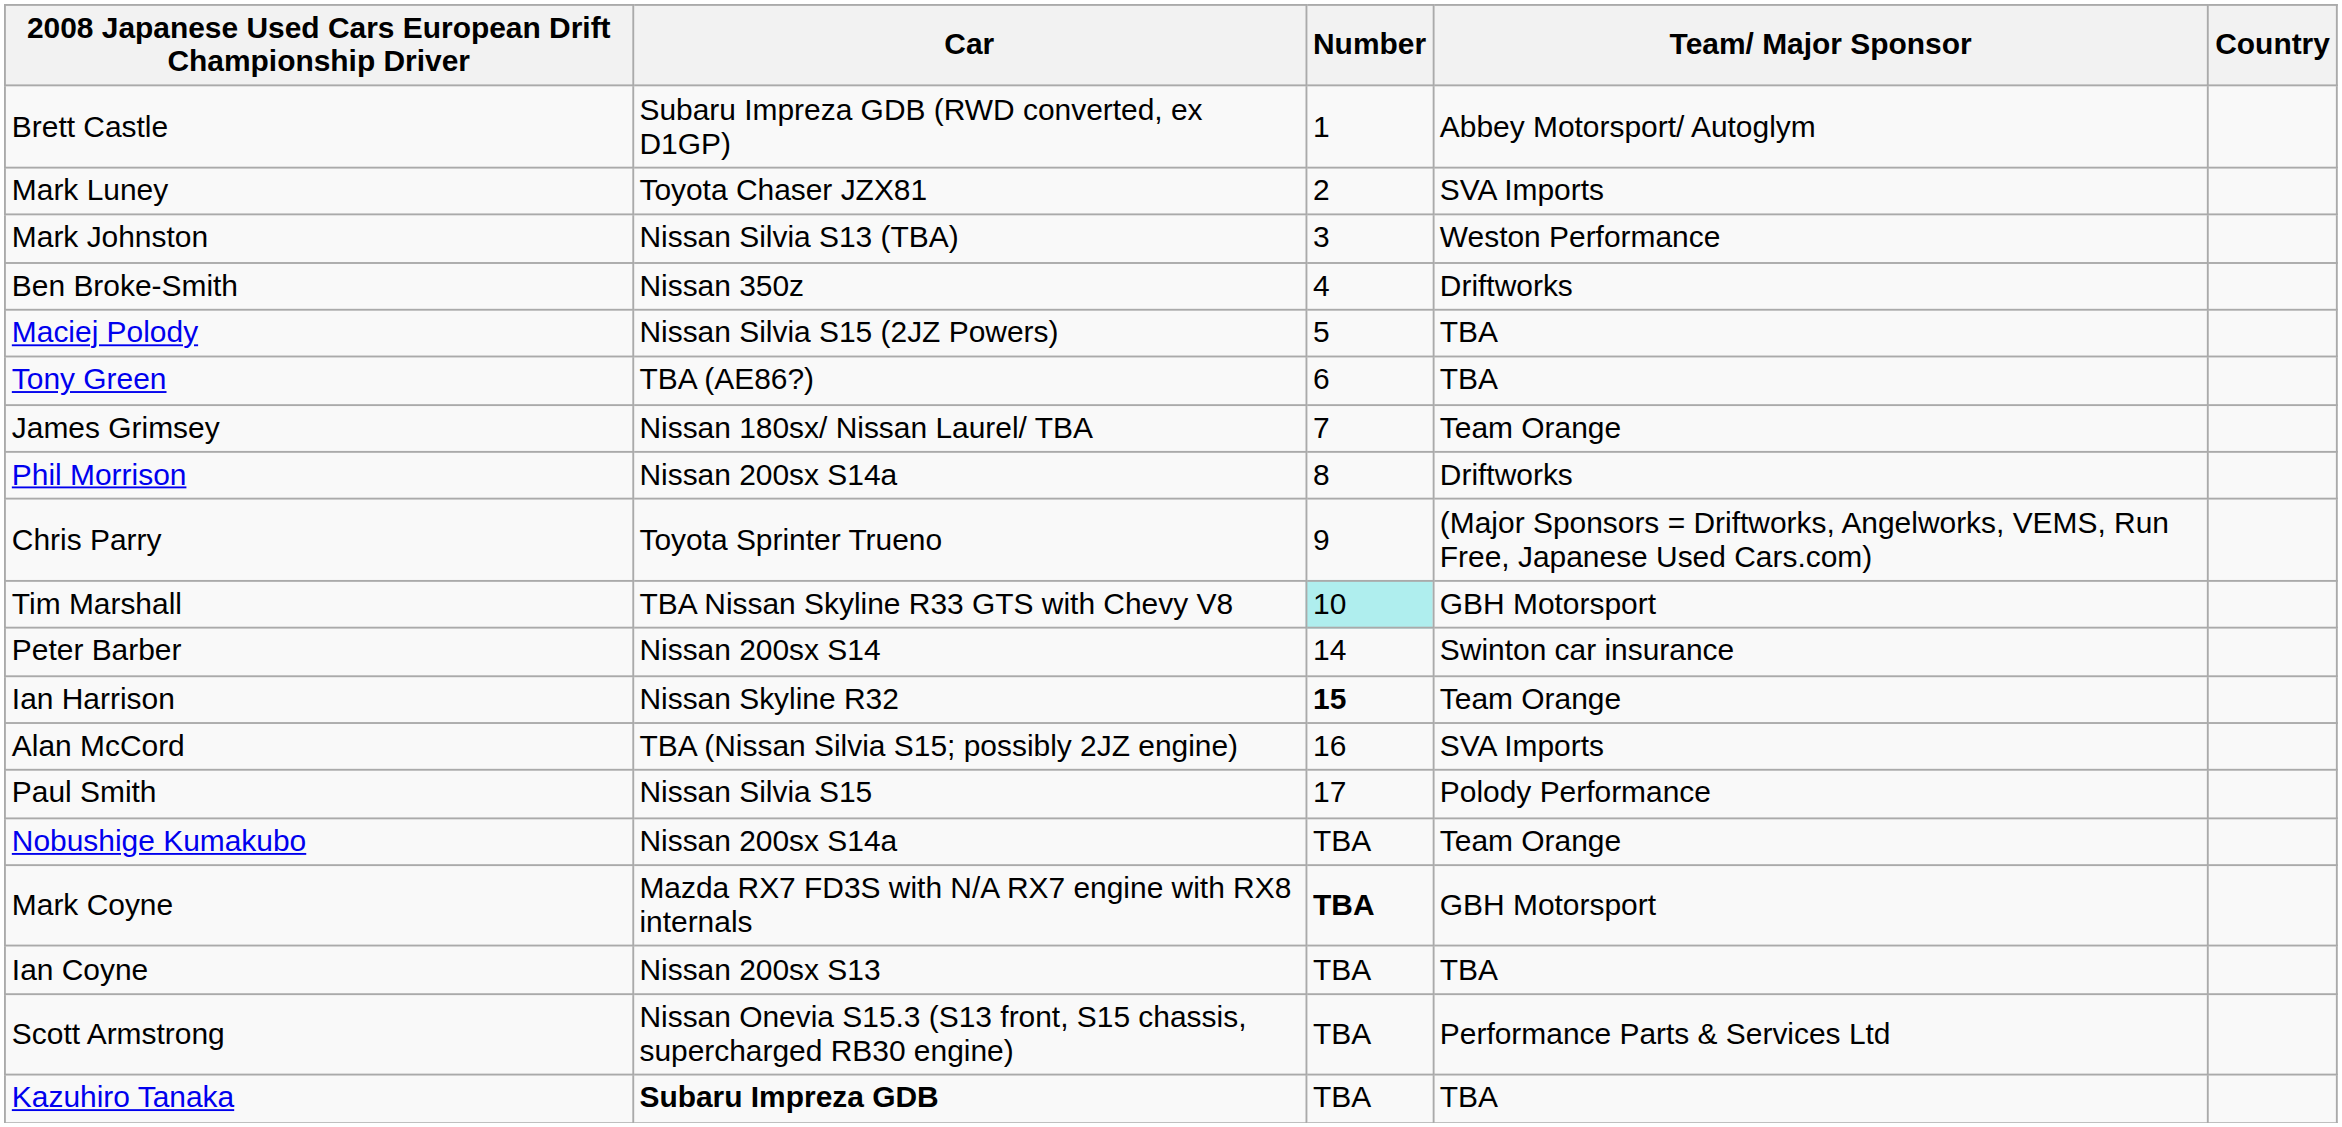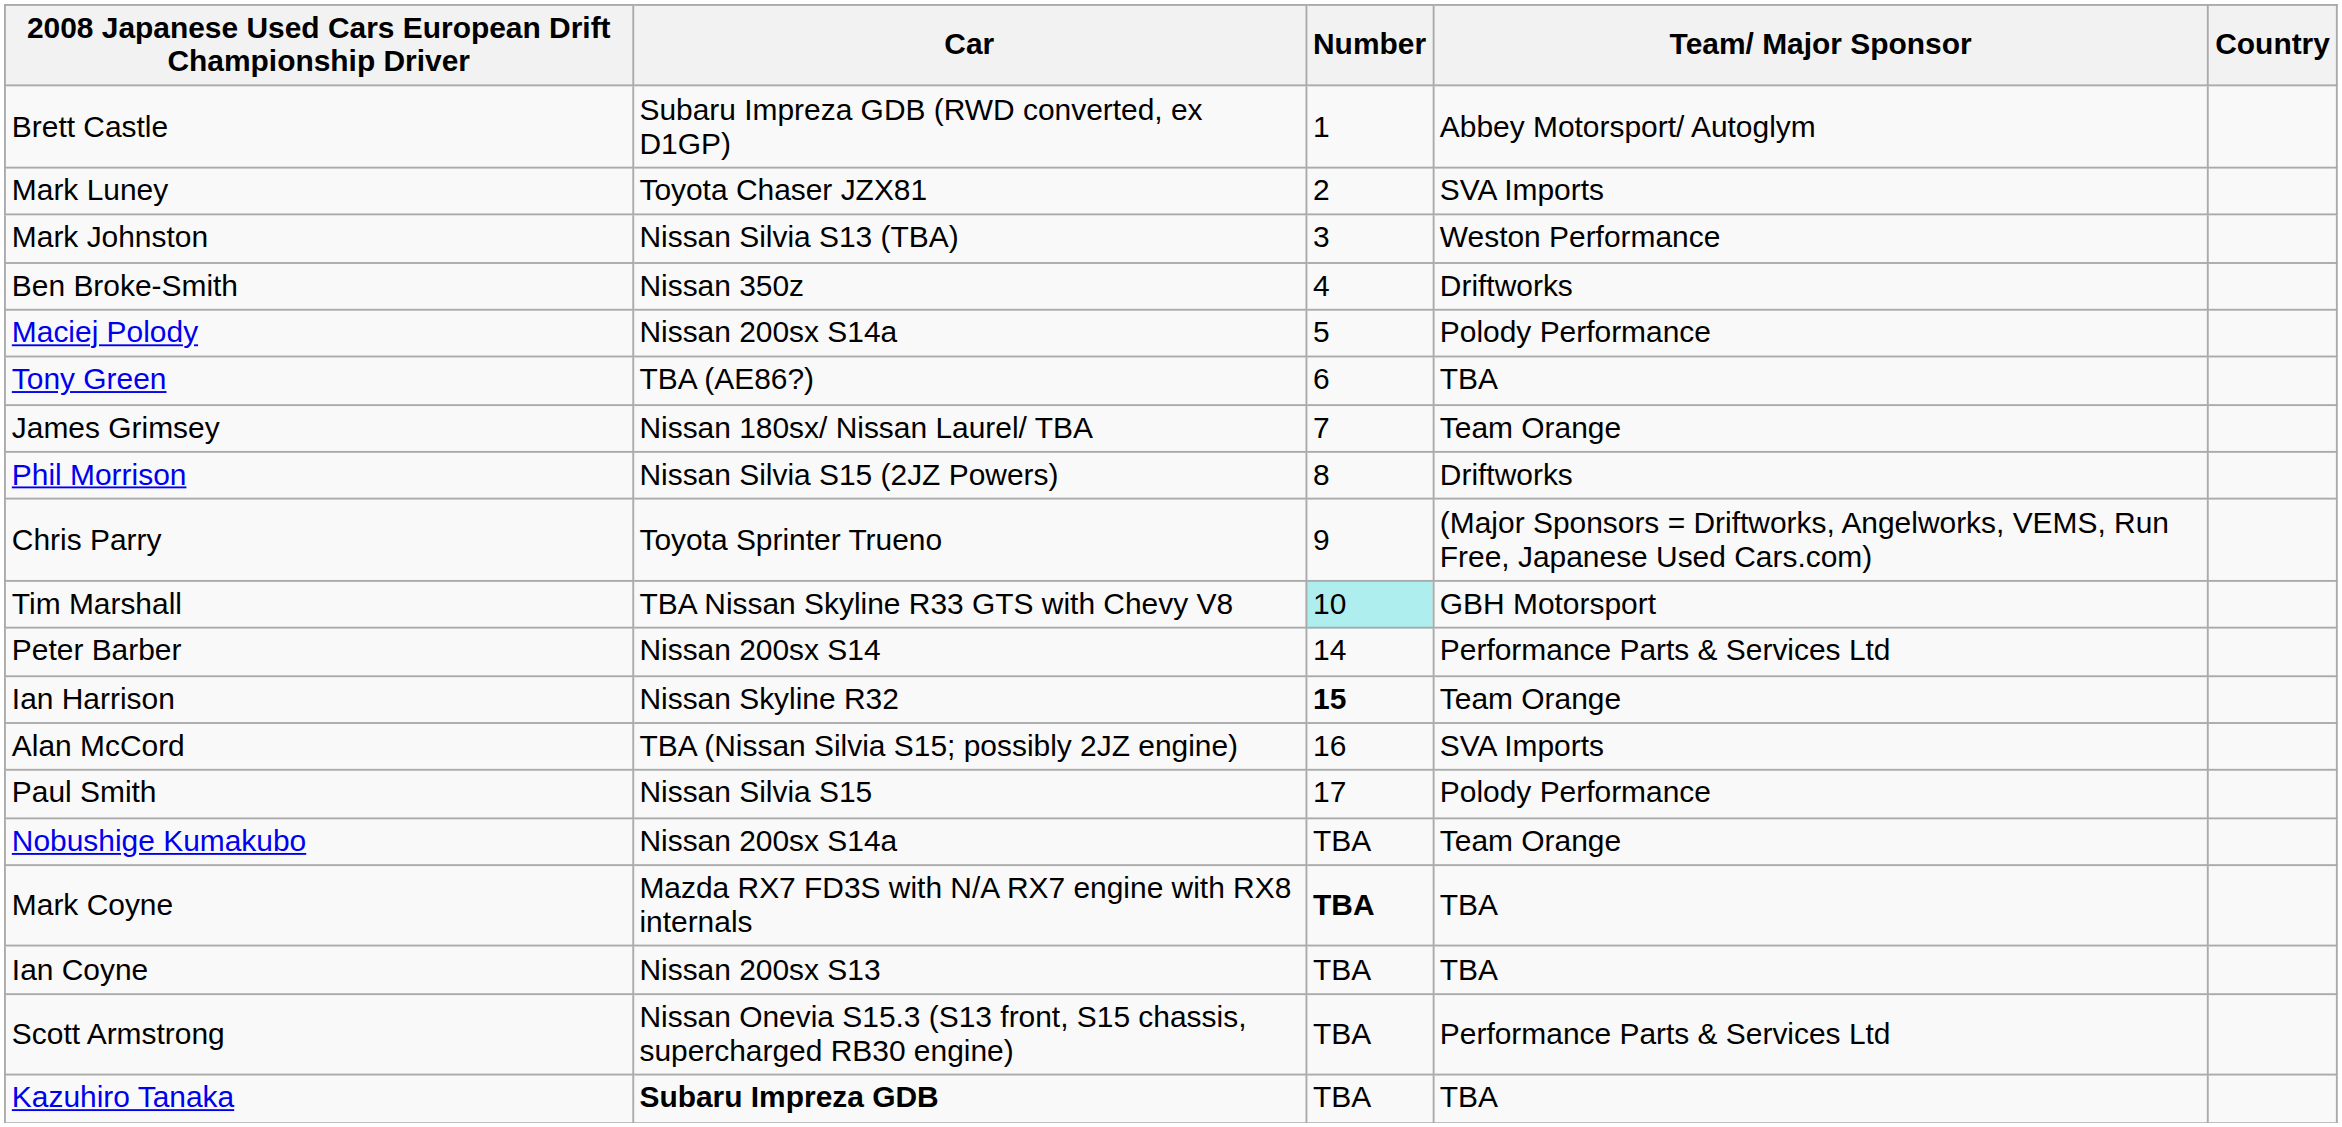Maciej Polody | Car: Nissan Silvia S15 (2JZ Powers) -> Nissan 200sx S14a
Maciej Polody | Team/ Major Sponsor: TBA -> Polody Performance
Phil Morrison | Car: Nissan 200sx S14a -> Nissan Silvia S15 (2JZ Powers)
Peter Barber | Team/ Major Sponsor: Swinton car insurance -> Performance Parts & Services Ltd
Mark Coyne | Team/ Major Sponsor: GBH Motorsport -> TBA
